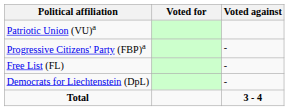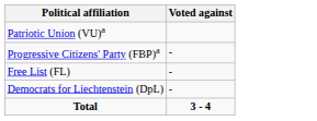- column: Voted for
